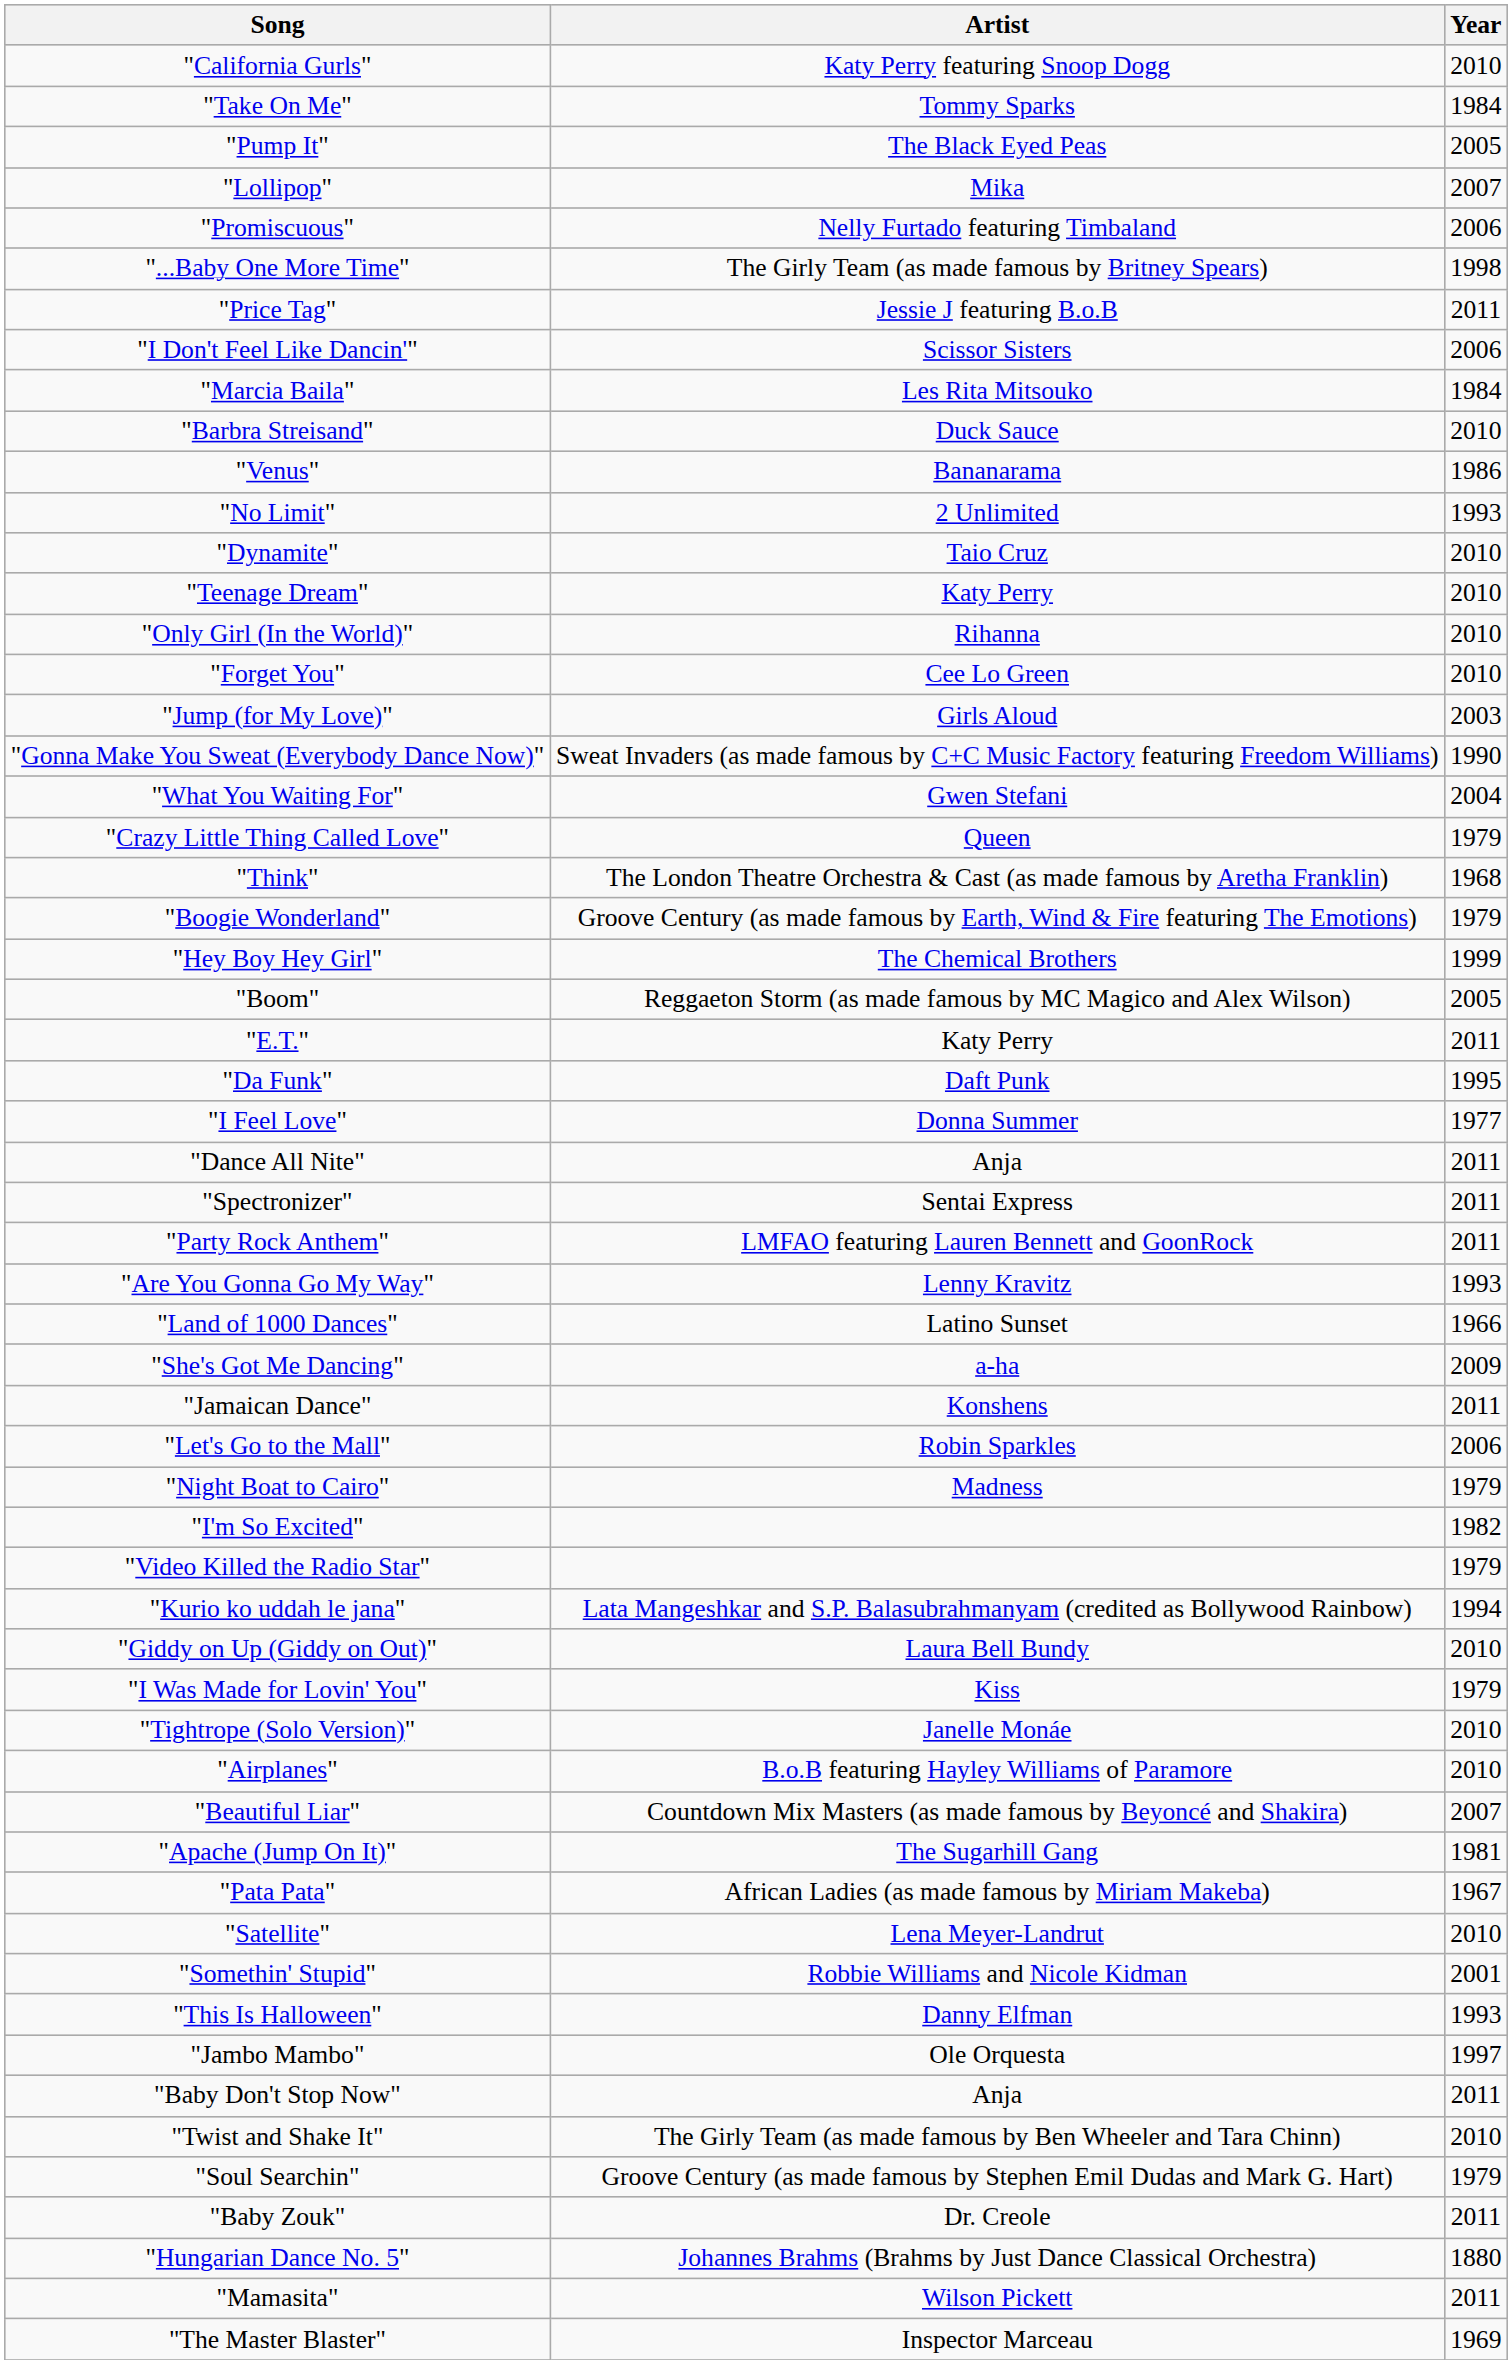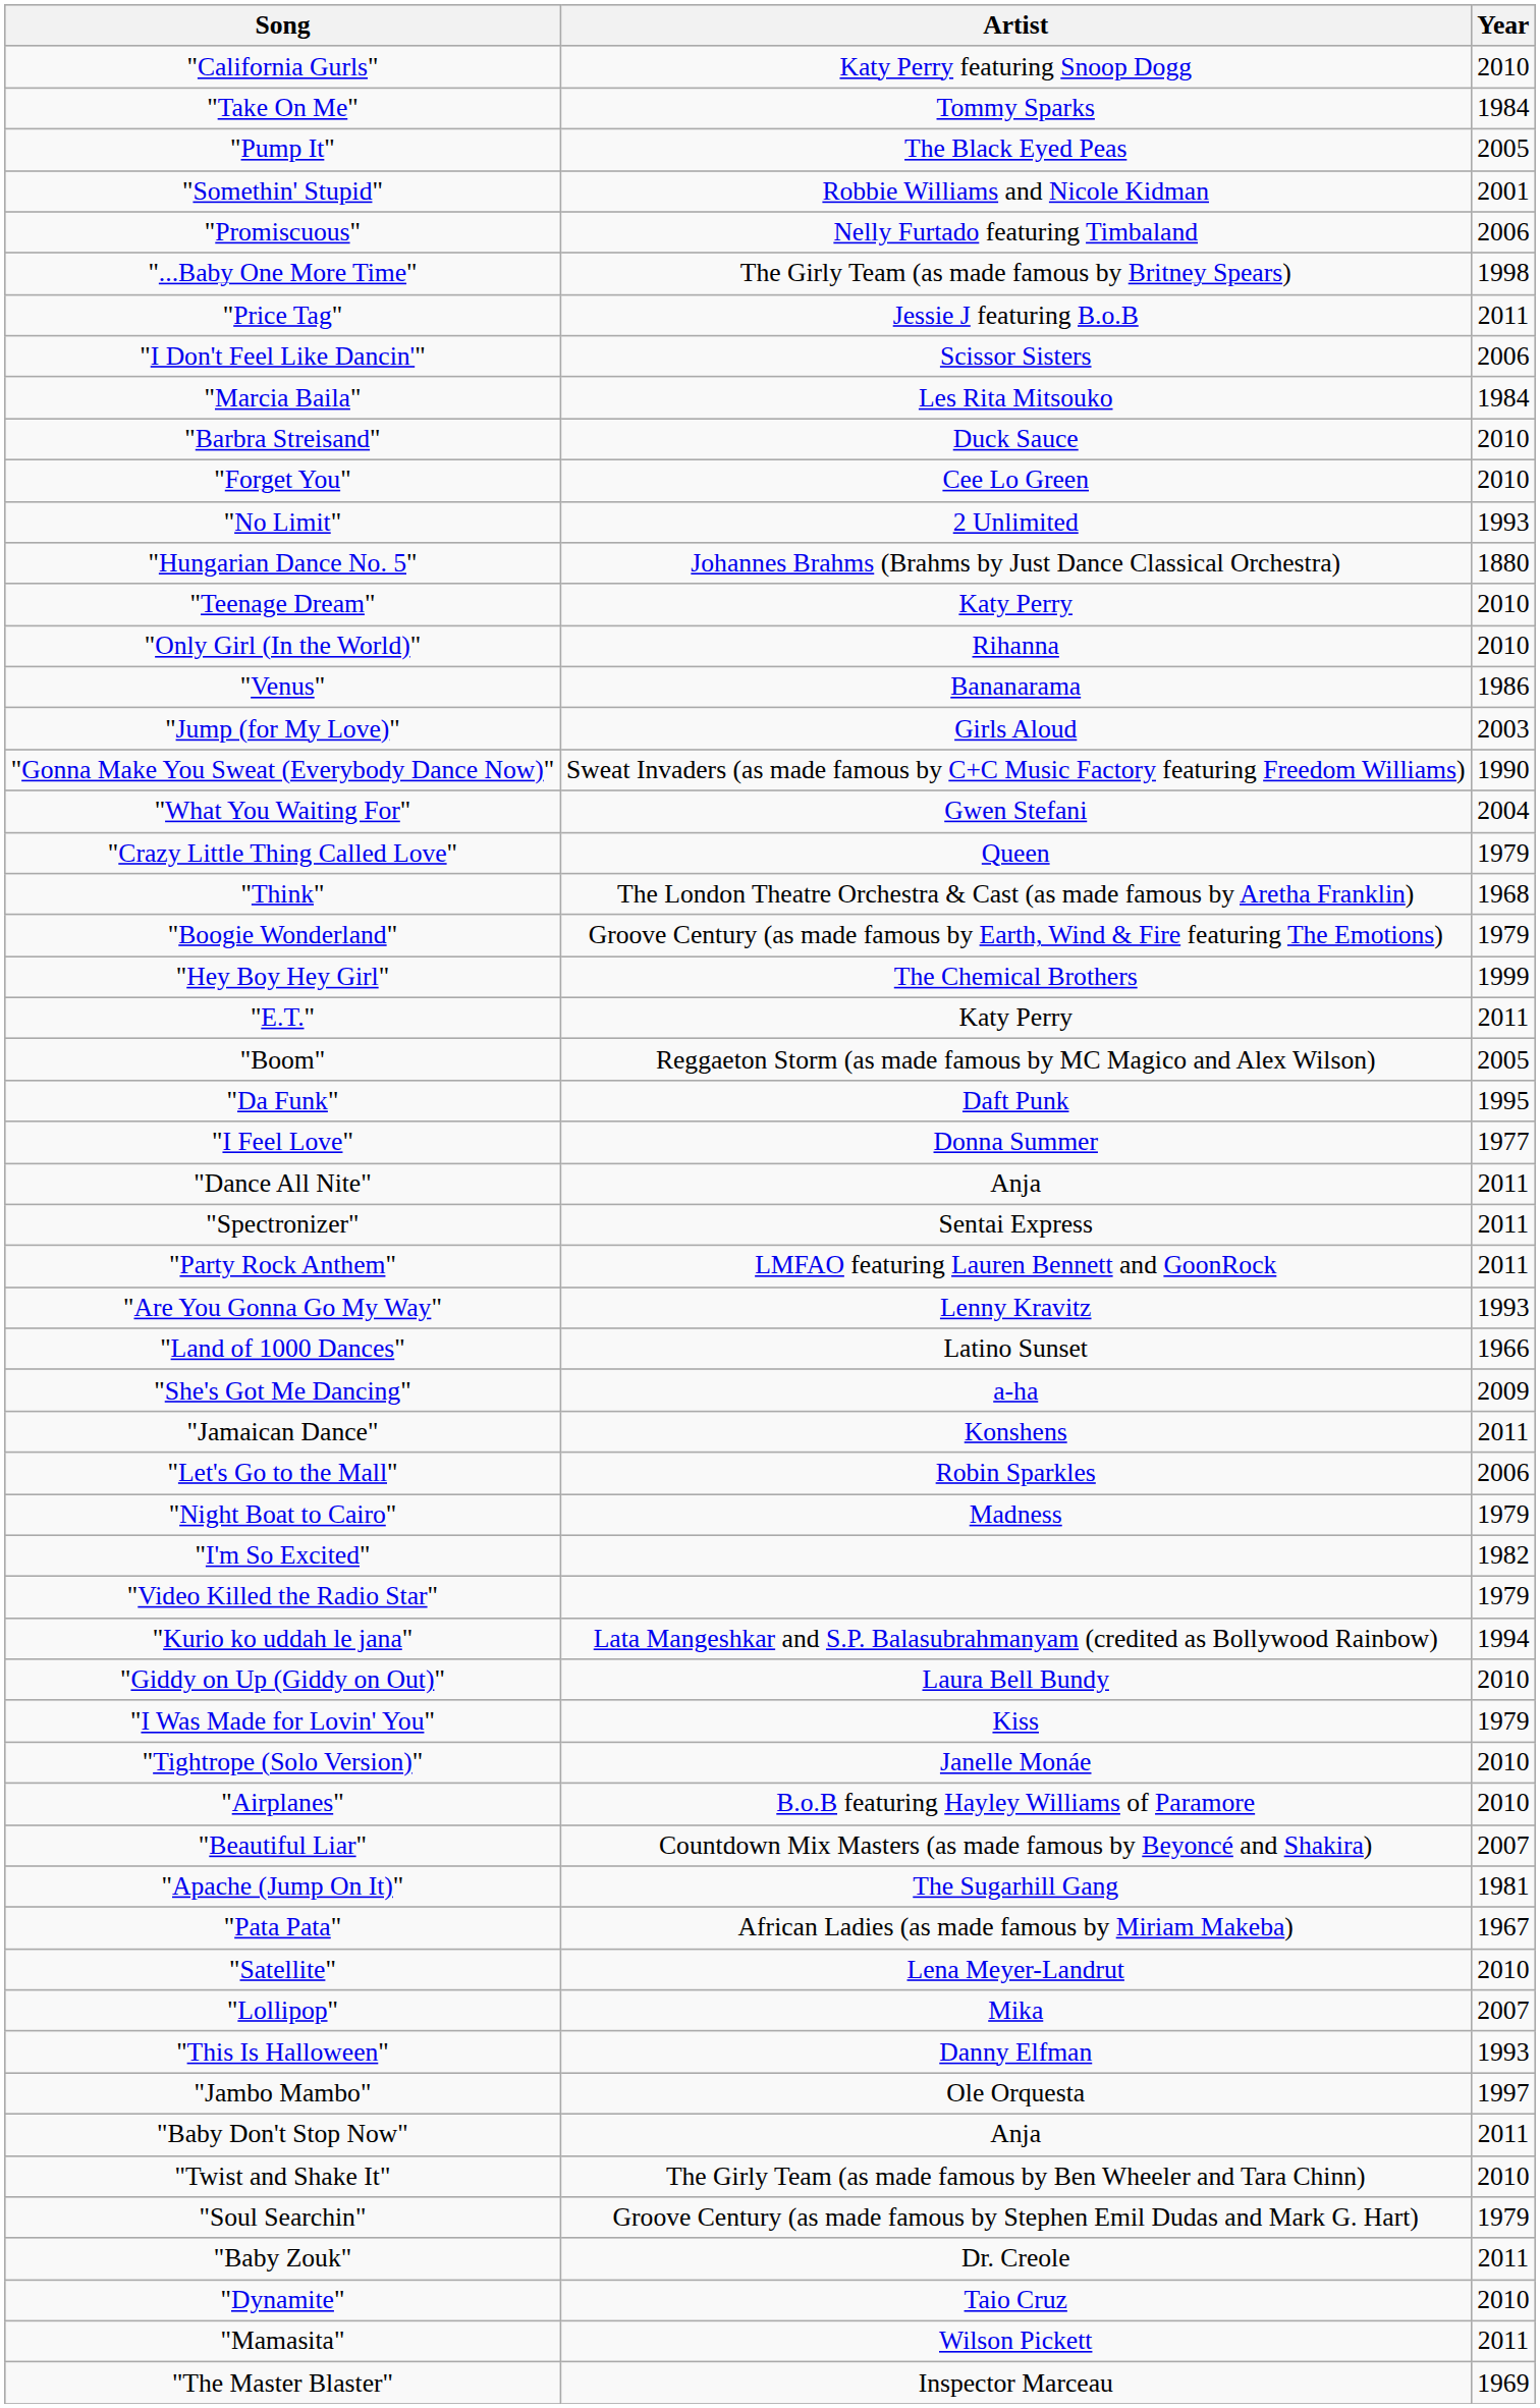rows swapped: "Lollipop" <-> "Somethin' Stupid"
rows swapped: "Venus" <-> "Forget You"
rows swapped: "Dynamite" <-> "Hungarian Dance No. 5"
rows swapped: "E.T." <-> "Boom"
